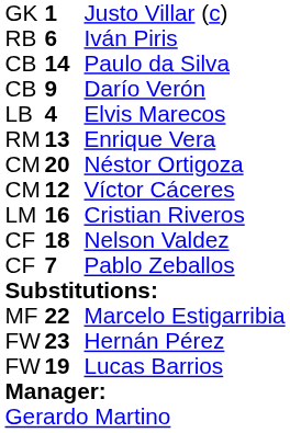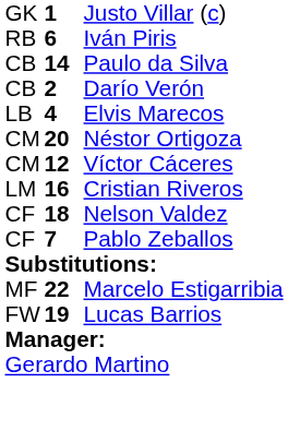Darío Verón | column 2: 9 -> 2
- row: RM | 13 | Enrique Vera
- row: FW | 23 | Hernán Pérez
